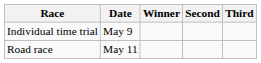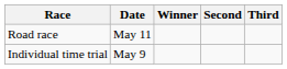rows swapped: Individual time trial <-> Road race
